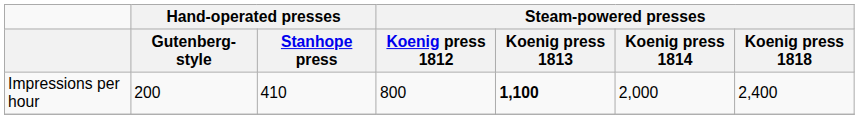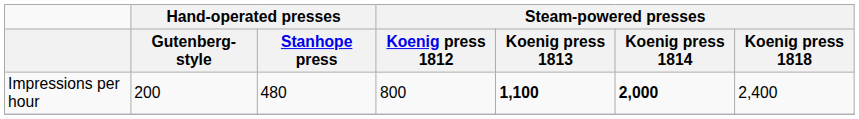Impressions per hour | Hand-operated presses / Stanhope press: 410 -> 480
Impressions per hour | Steam-powered presses / Koenig press 1814: normal -> bold
